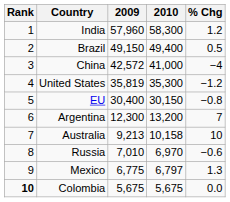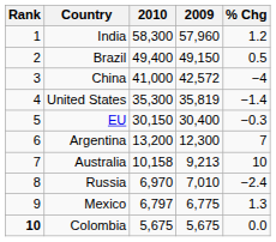columns swapped: 2009 <-> 2010
United States | % Chg: −1.2 -> −1.4
EU | % Chg: −0.8 -> −0.3
Russia | % Chg: −0.6 -> −2.4
